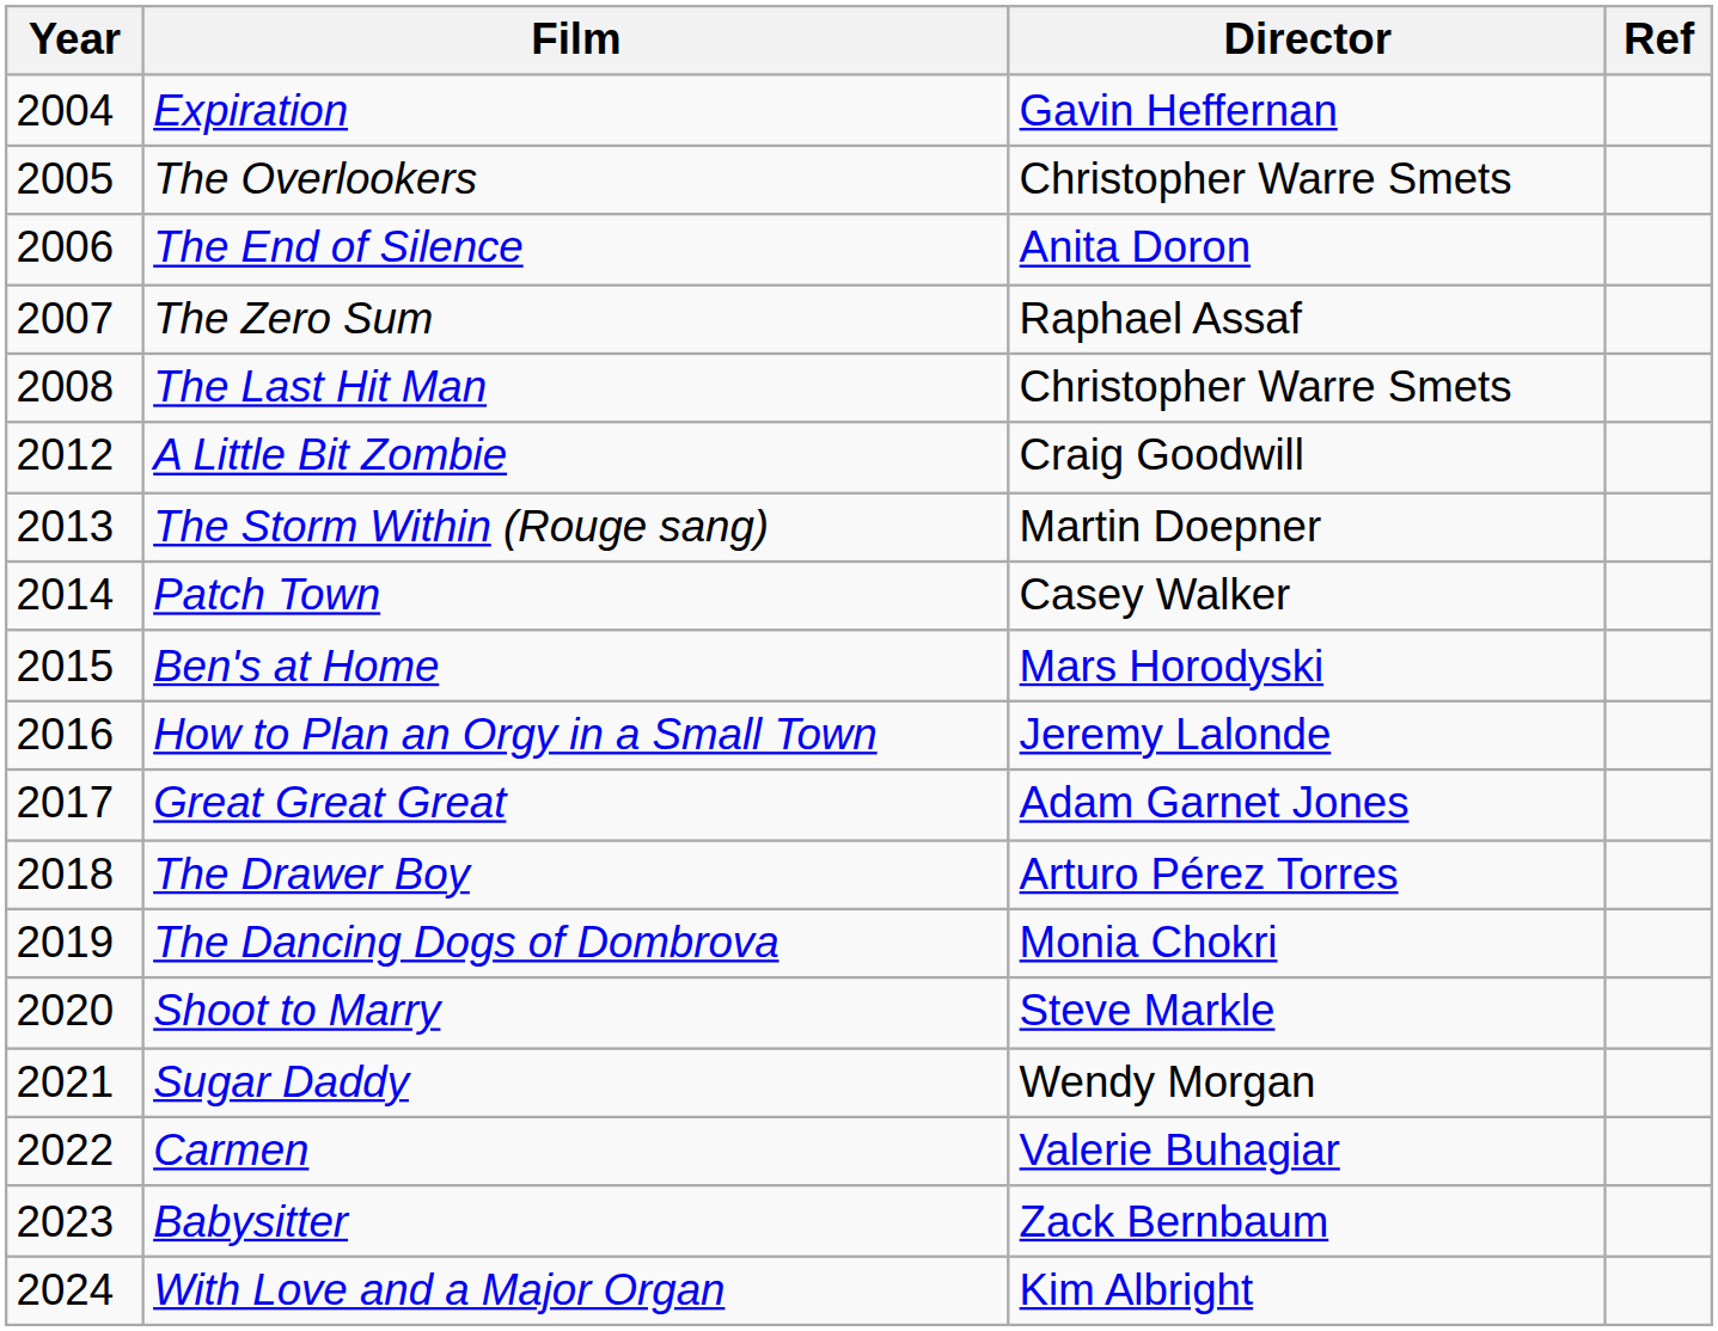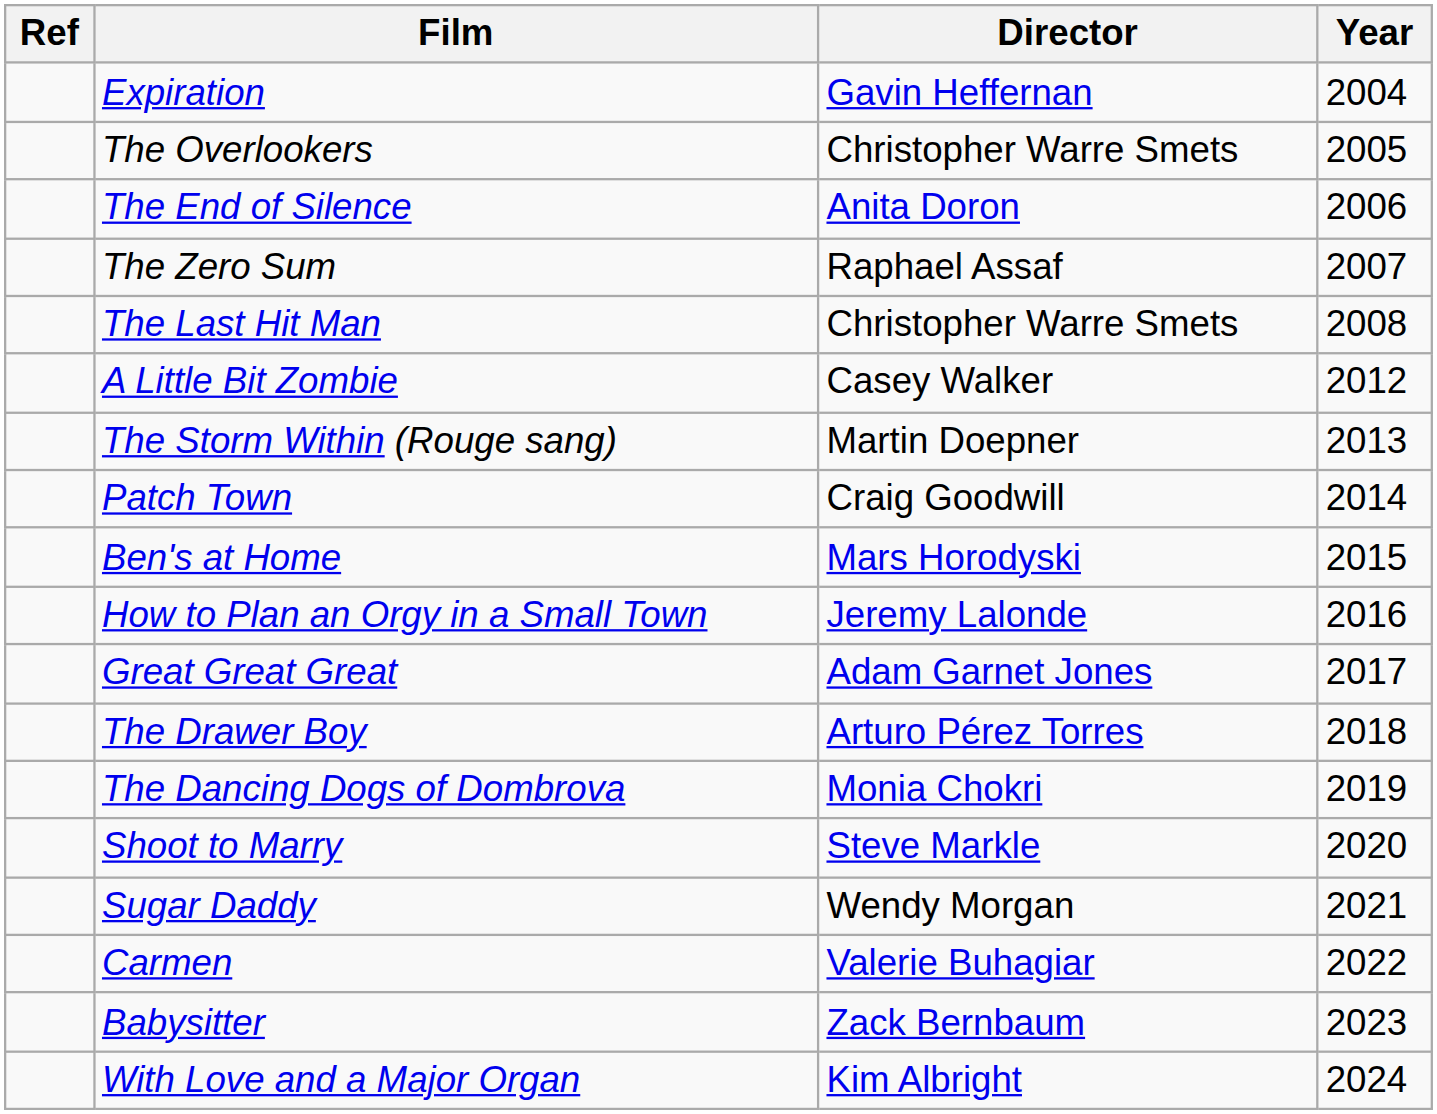columns swapped: Year <-> Ref
A Little Bit Zombie | Director: Craig Goodwill -> Casey Walker
Patch Town | Director: Casey Walker -> Craig Goodwill
